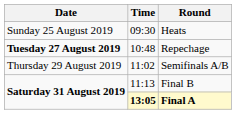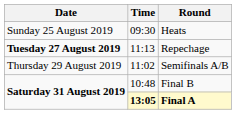Repechage | Time: 10:48 -> 11:13
Final B | Time: 11:13 -> 10:48
